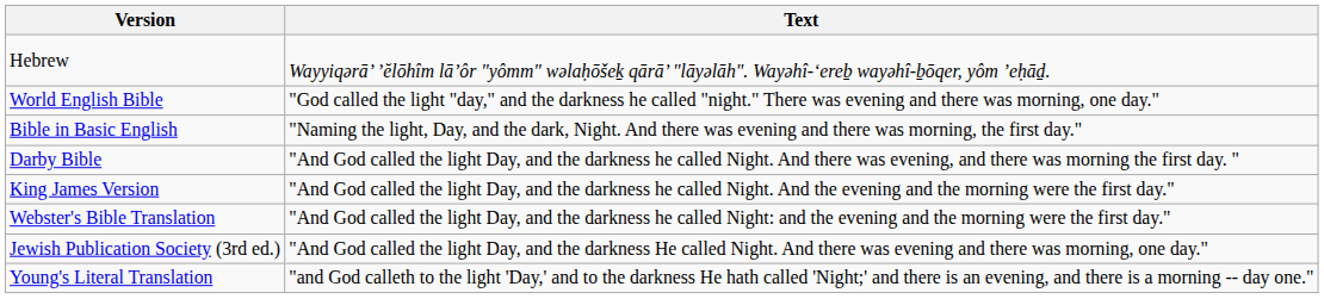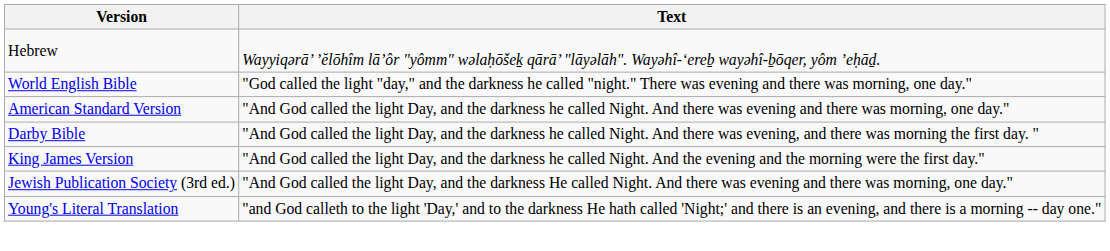+ row: American Standard Version | "And God called the light Day, and the darkness he called Night. And there was evening and there was morning, one day."
- row: Bible in Basic English | "Naming the light, Day, and the dark, Night. And there was evening and there was morning, the first day."
- row: Webster's Bible Translation | "And God called the light Day, and the darkness he called Night: and the evening and the morning were the first day."
